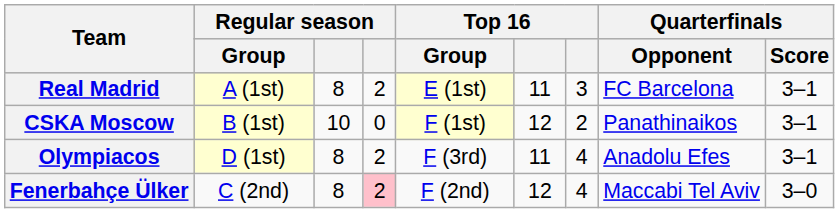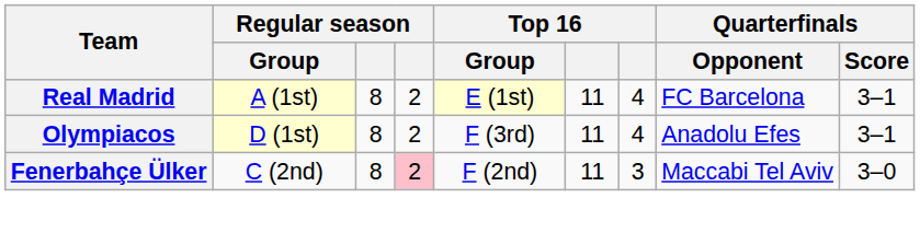Real Madrid | column 7: 3 -> 4
- row: CSKA Moscow | B (1st) | 10 | 0 | F (1st) | 12 | 2 | Panathinaikos | 3–1
Fenerbahçe Ülker | column 6: 12 -> 11
Fenerbahçe Ülker | column 7: 4 -> 3
